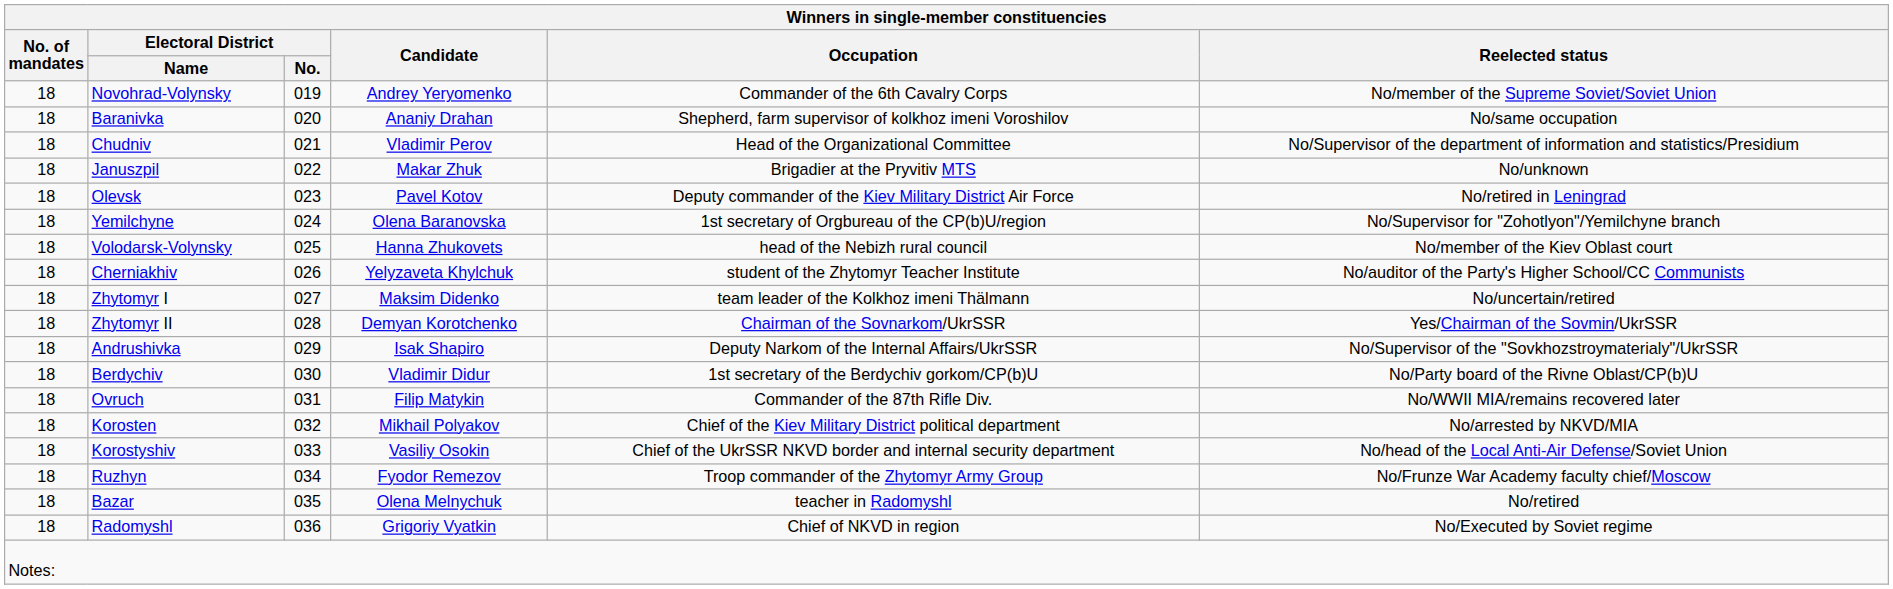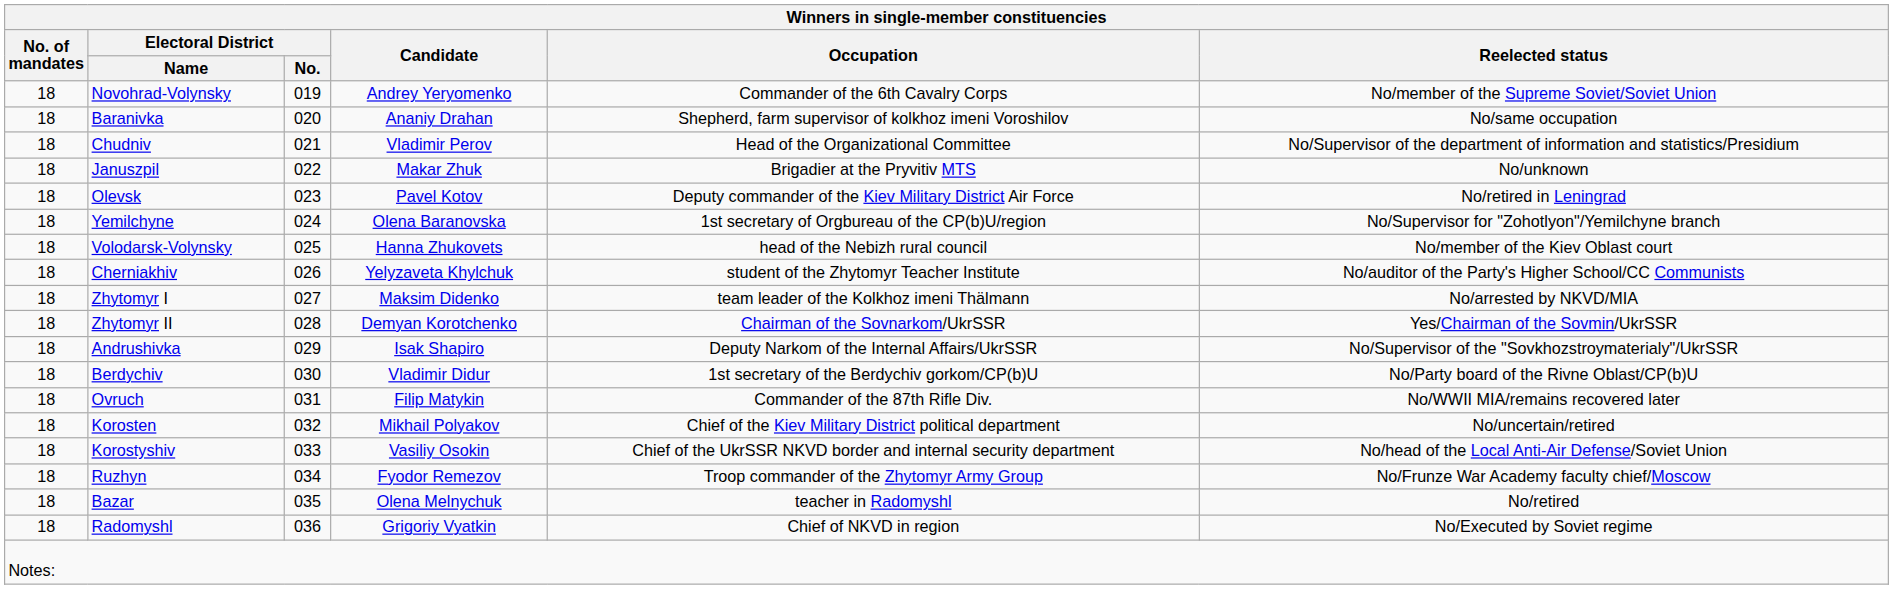Zhytomyr I | Winners in single-member constituencies / Reelected status: No/uncertain/retired -> No/arrested by NKVD/MIA
Korosten | Winners in single-member constituencies / Reelected status: No/arrested by NKVD/MIA -> No/uncertain/retired
